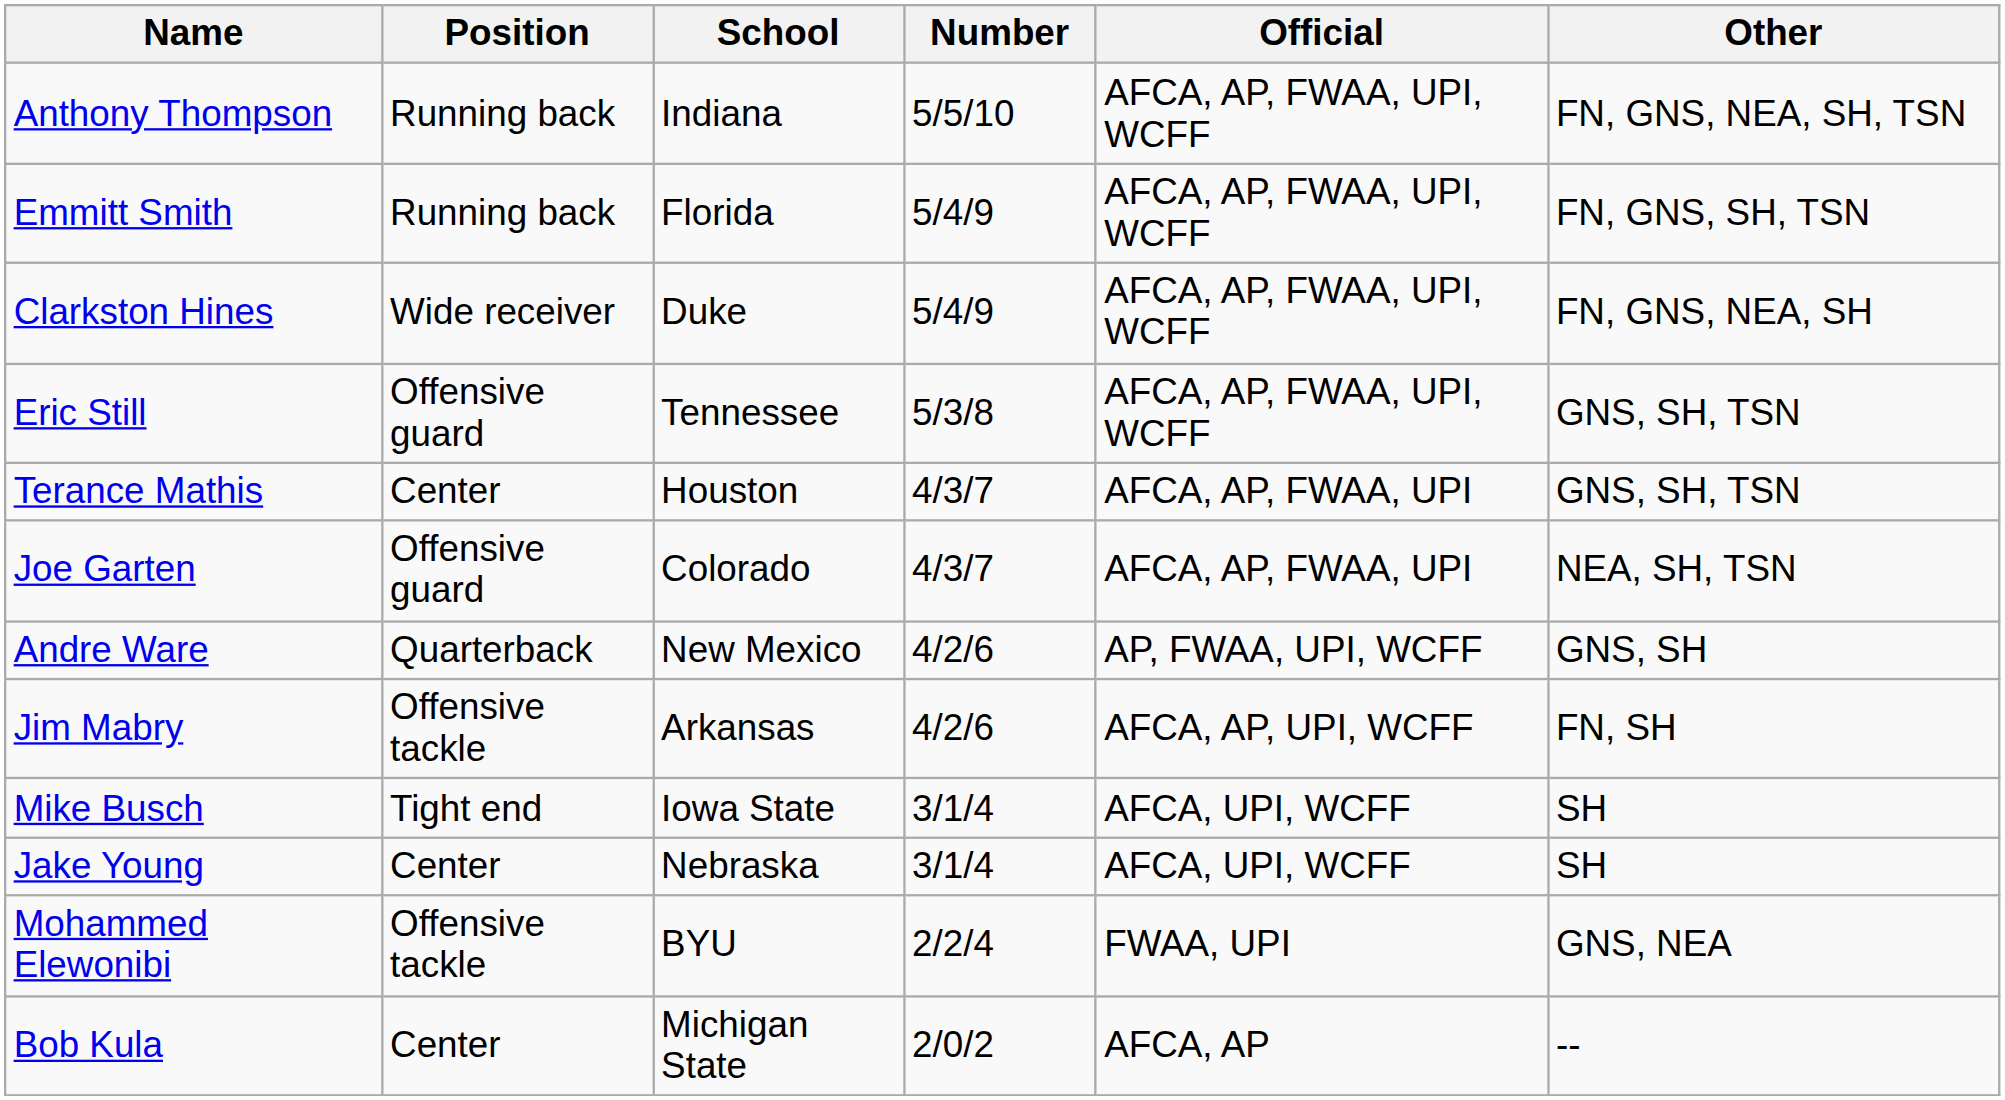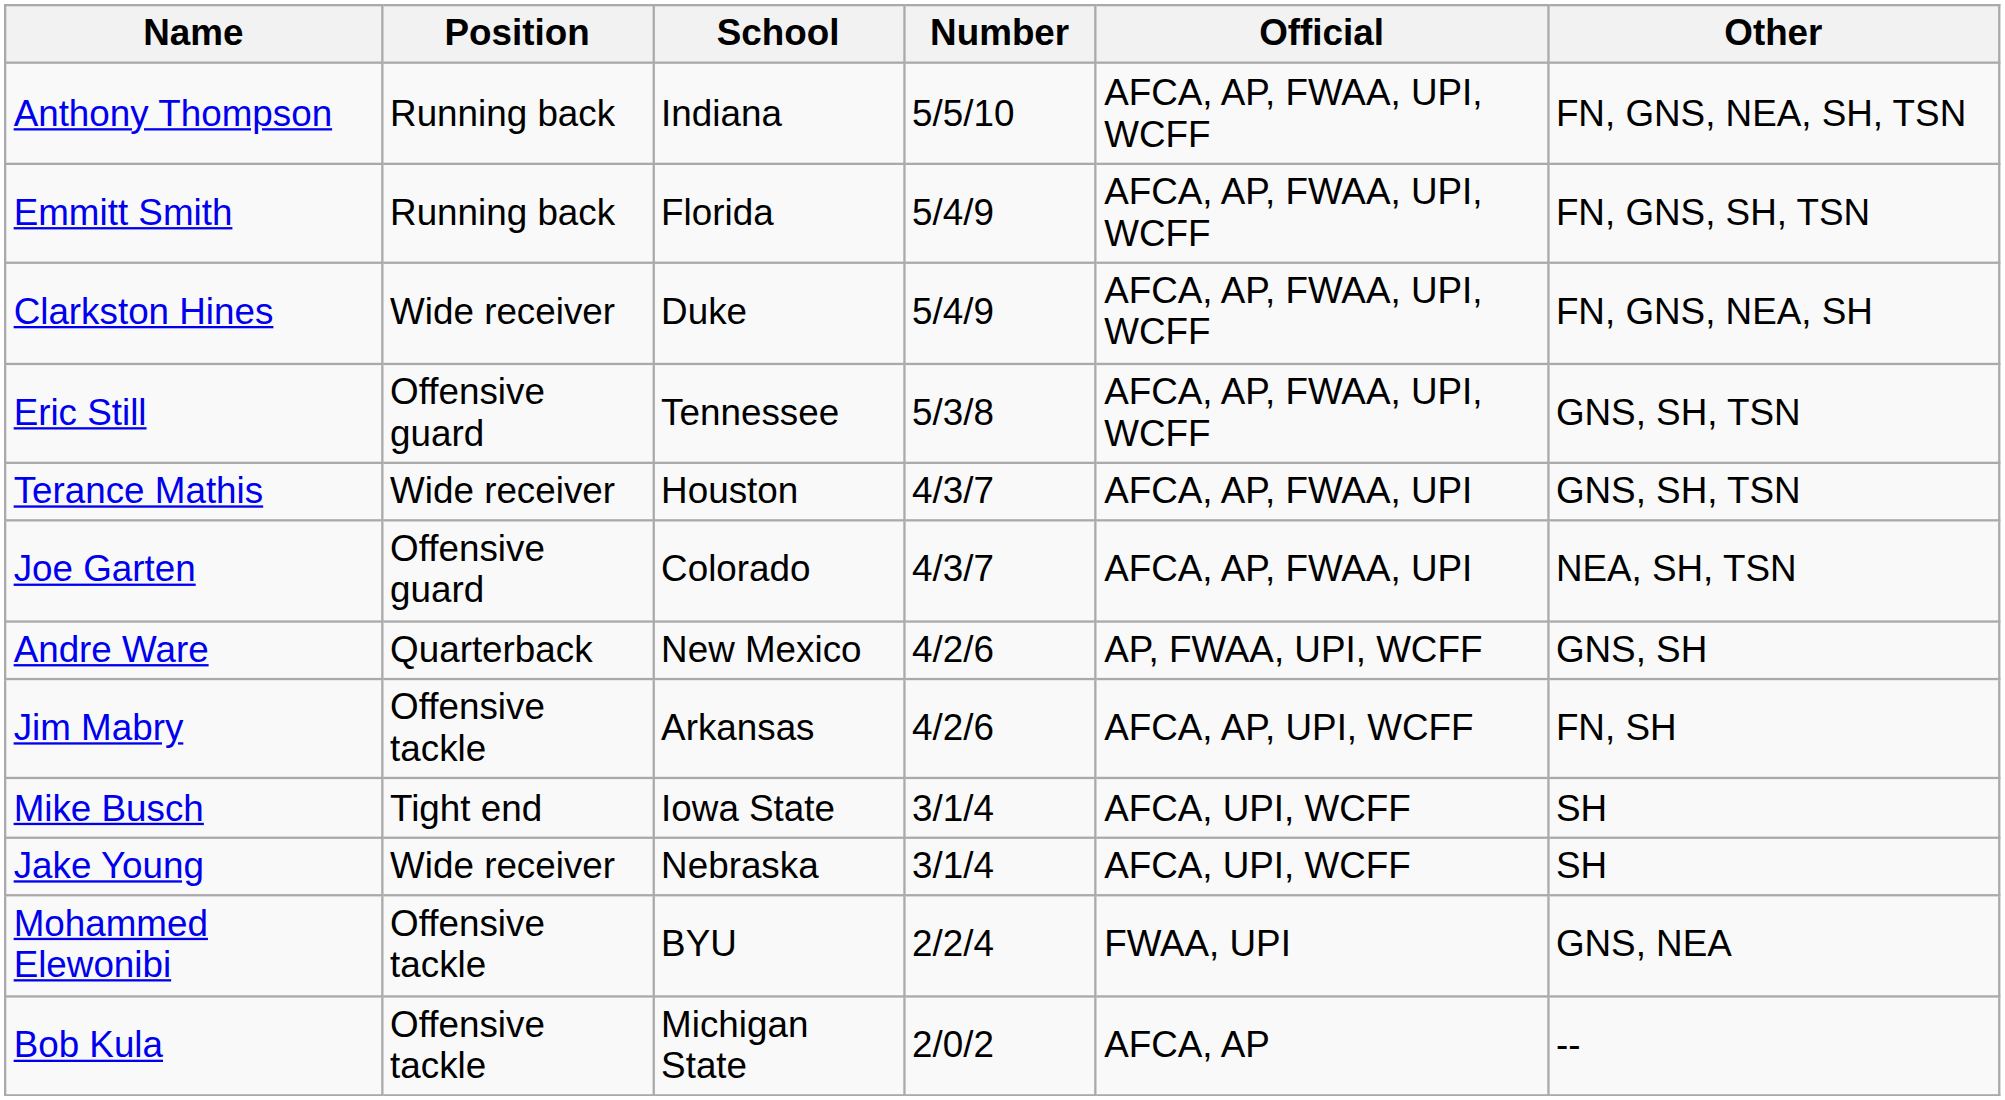Terance Mathis | Position: Center -> Wide receiver
Jake Young | Position: Center -> Wide receiver
Bob Kula | Position: Center -> Offensive tackle
